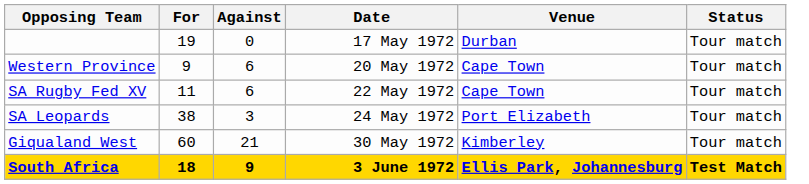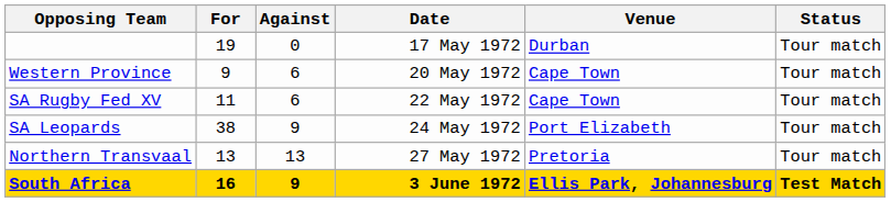SA Leopards | Against: 3 -> 9
+ row: Northern Transvaal | 13 | 13 | 27 May 1972 | Pretoria | Tour match
- row: Giqualand West | 60 | 21 | 30 May 1972 | Kimberley | Tour match
South Africa | For: 18 -> 16
